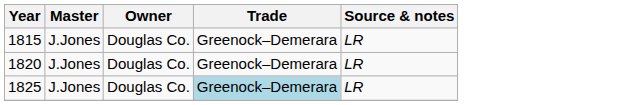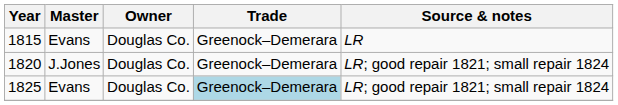1815 | Master: J.Jones -> Evans
1820 | Source & notes: LR -> LR; good repair 1821; small repair 1824
1825 | Master: J.Jones -> Evans
1825 | Source & notes: LR -> LR; good repair 1821; small repair 1824
